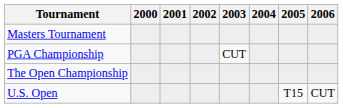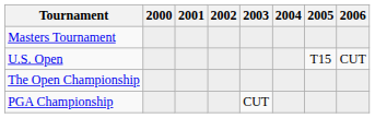rows swapped: U.S. Open <-> PGA Championship
